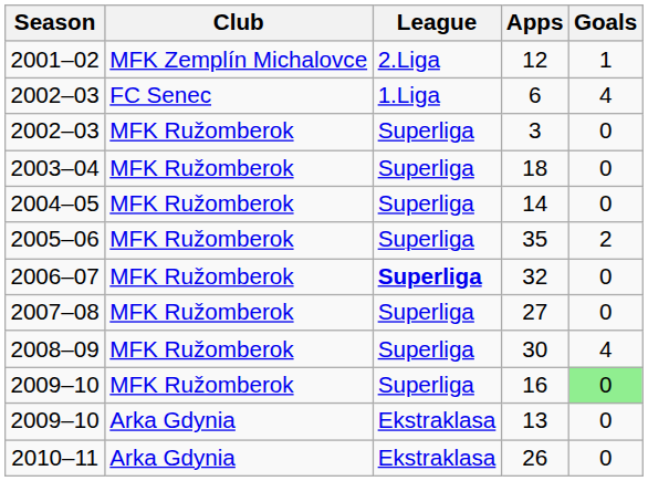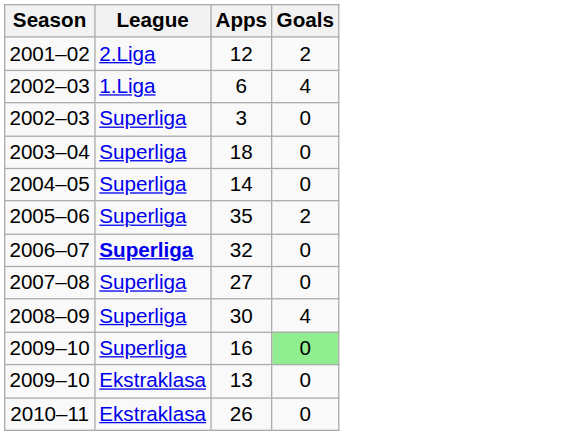- column: Club | MFK Zemplín Michalovce | FC Senec | MFK Ružomberok | MFK Ružomberok | MFK Ružomberok | MFK Ružomberok | MFK Ružomberok | MFK Ružomberok | MFK Ružomberok | MFK Ružomberok | Arka Gdynia | Arka Gdynia
12 | Goals: 1 -> 2
